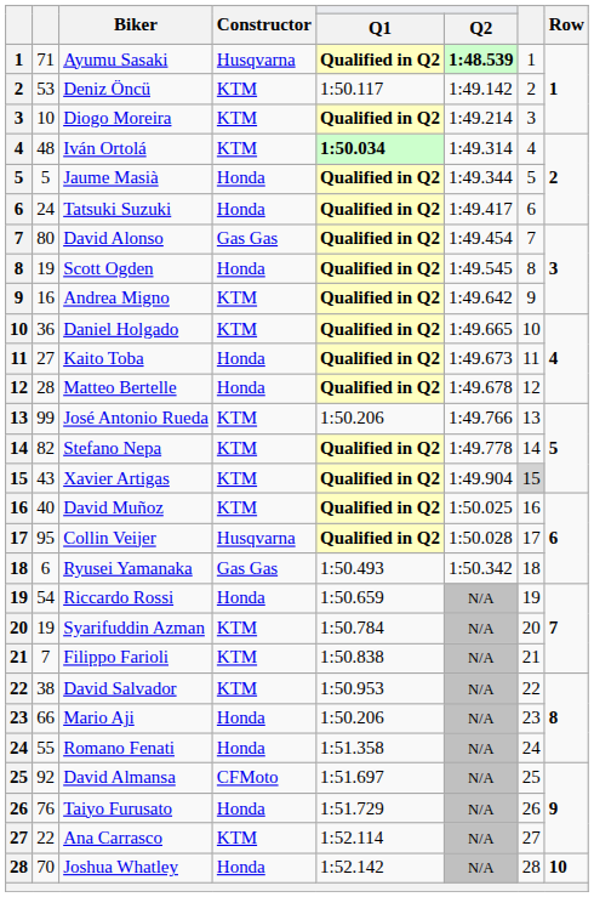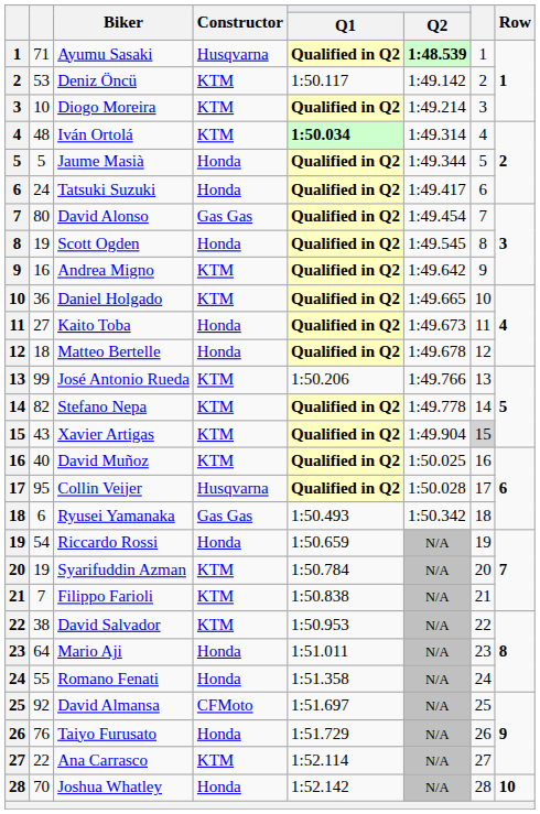Matteo Bertelle | column 2: 28 -> 18
Mario Aji | column 2: 66 -> 64
Mario Aji | Q1: 1:50.206 -> 1:51.011
